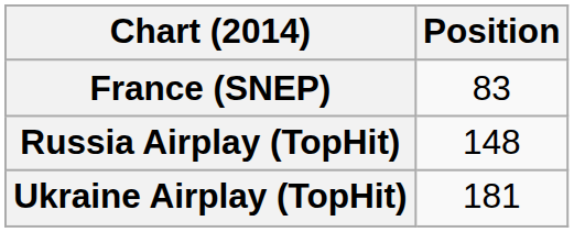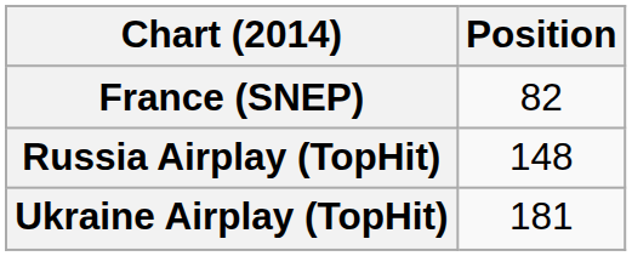France (SNEP) | Position: 83 -> 82
